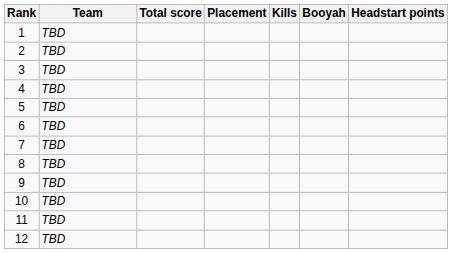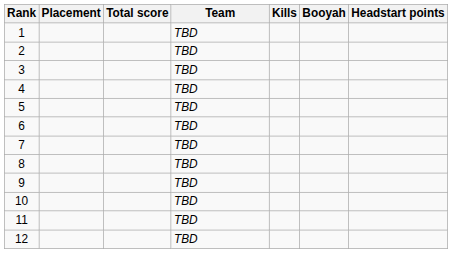columns swapped: Team <-> Placement
